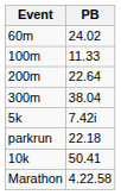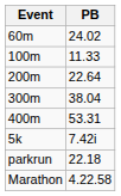+ row: 400m | 53.31
- row: 10k | 50.41
